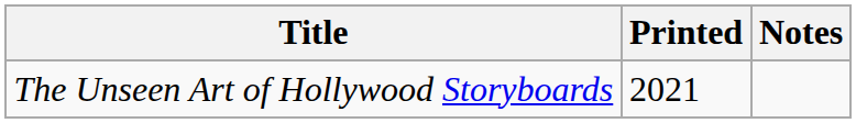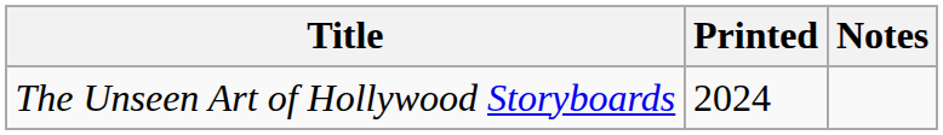The Unseen Art of Hollywood Storyboards | Printed: 2021 -> 2024
